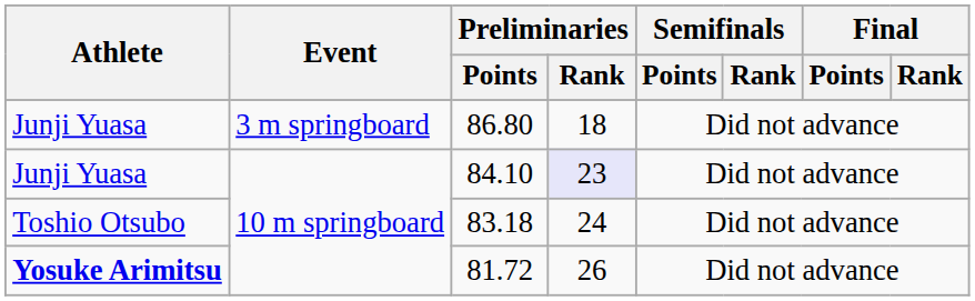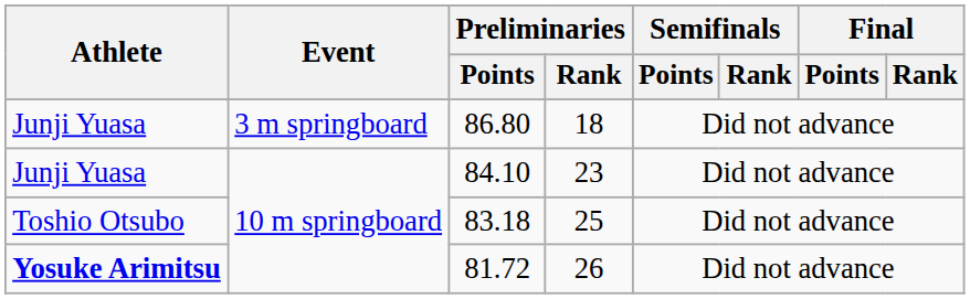84.10 | Preliminaries / Rank: lavender background -> no background
83.18 | Preliminaries / Rank: 24 -> 25
